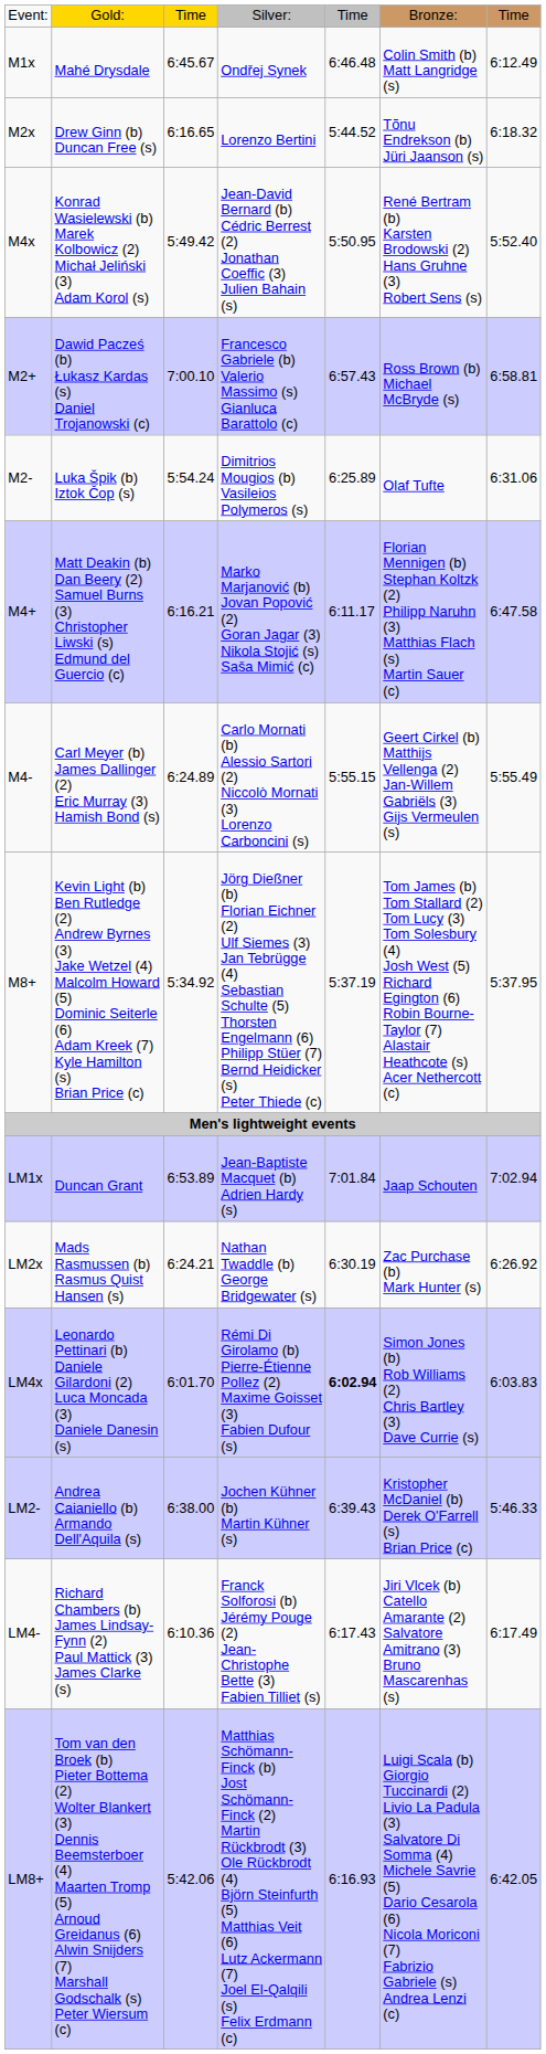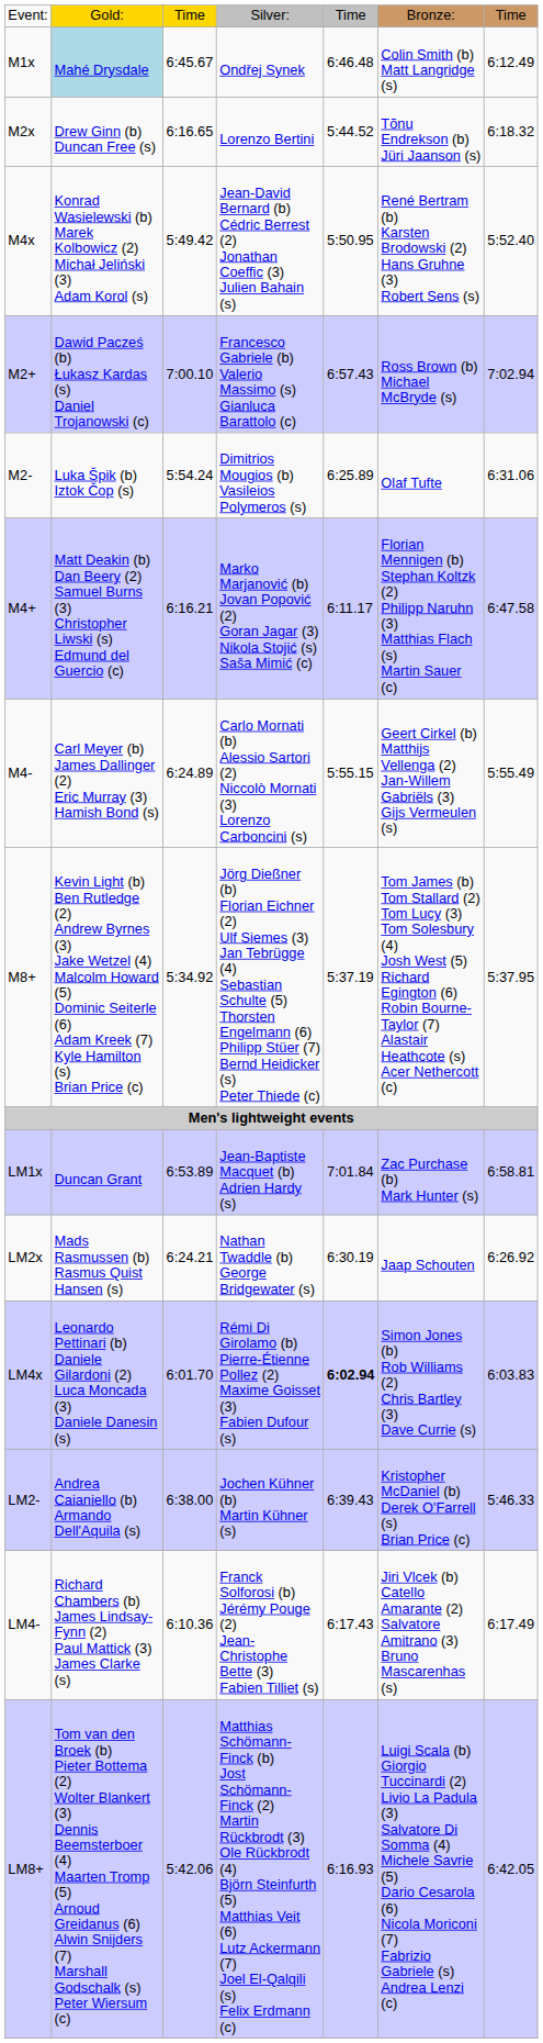M1x | column 2: no background -> lightblue background
M2+ | column 7: 6:58.81 -> 7:02.94
LM1x | column 6: Jaap Schouten -> Zac Purchase (b) Mark Hunter (s)
LM1x | column 7: 7:02.94 -> 6:58.81
LM2x | column 6: Zac Purchase (b) Mark Hunter (s) -> Jaap Schouten
